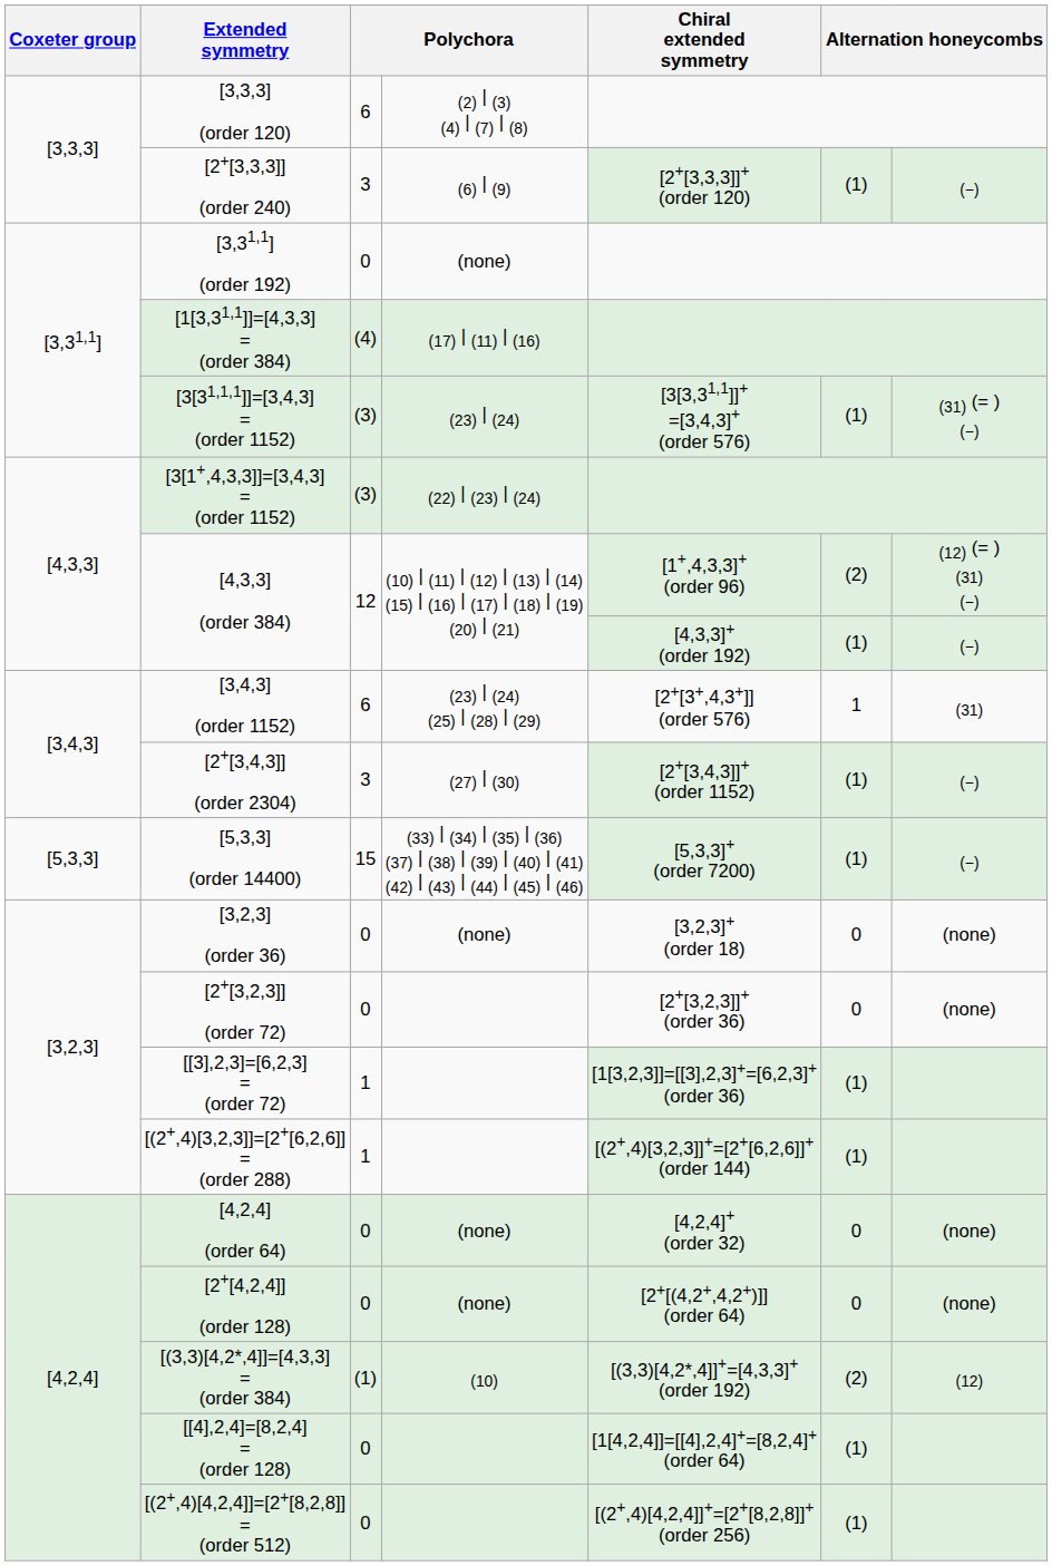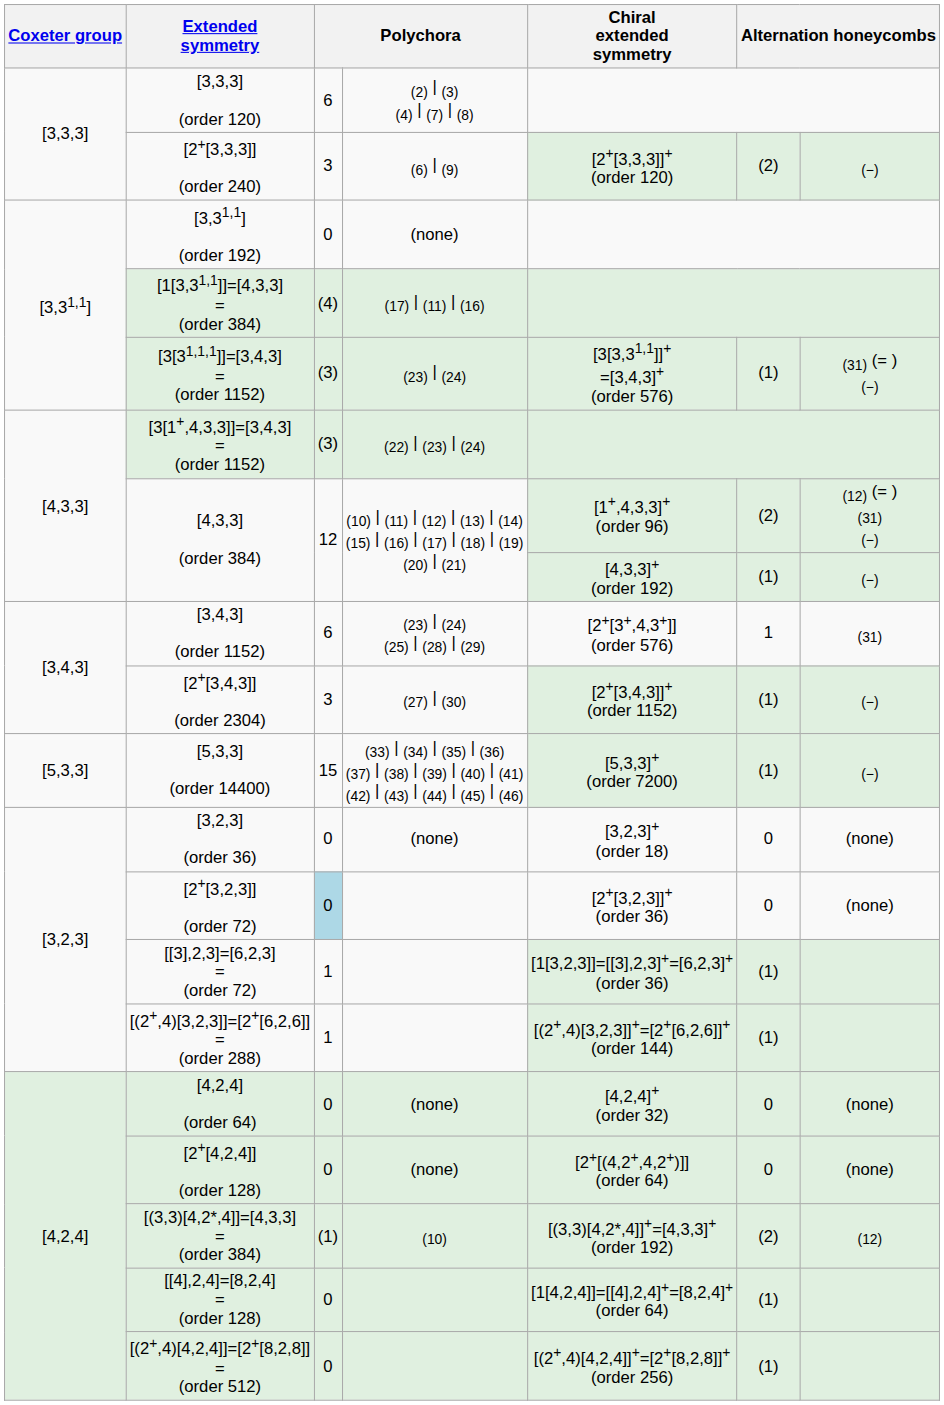[2+[3,3,3]] (order 240) | column 6: (1) -> (2)
[2+[3,2,3]] (order 72) | column 3: no background -> lightblue background
